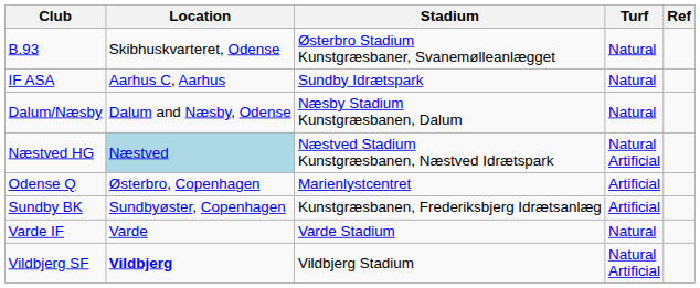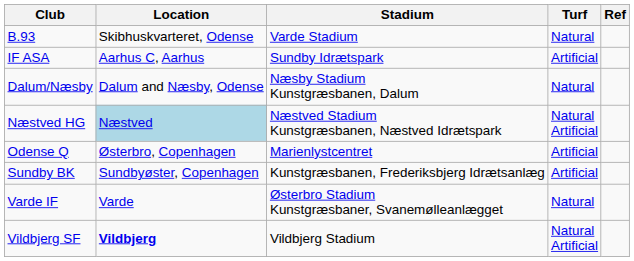B.93 | Stadium: Østerbro Stadium Kunstgræsbaner, Svanemølleanlægget -> Varde Stadium
IF ASA | Turf: Natural -> Artificial
Varde IF | Stadium: Varde Stadium -> Østerbro Stadium Kunstgræsbaner, Svanemølleanlægget
